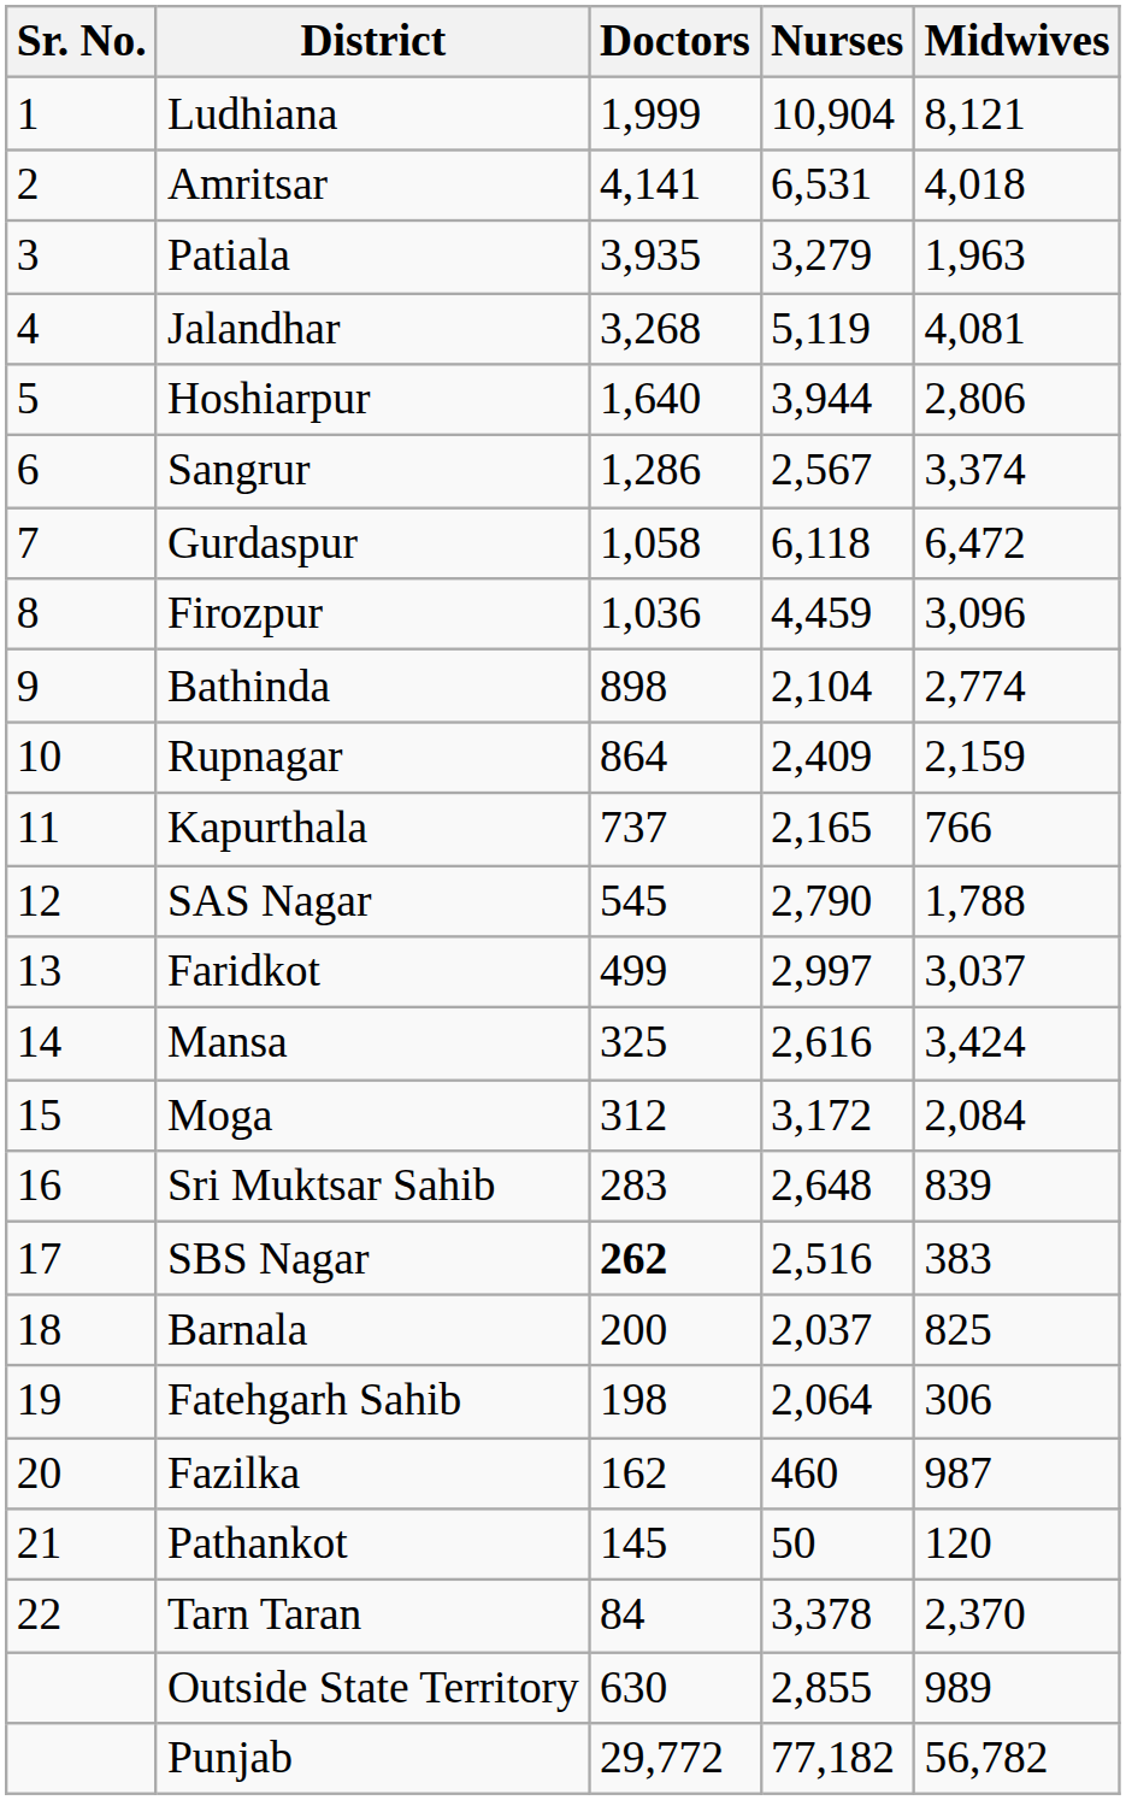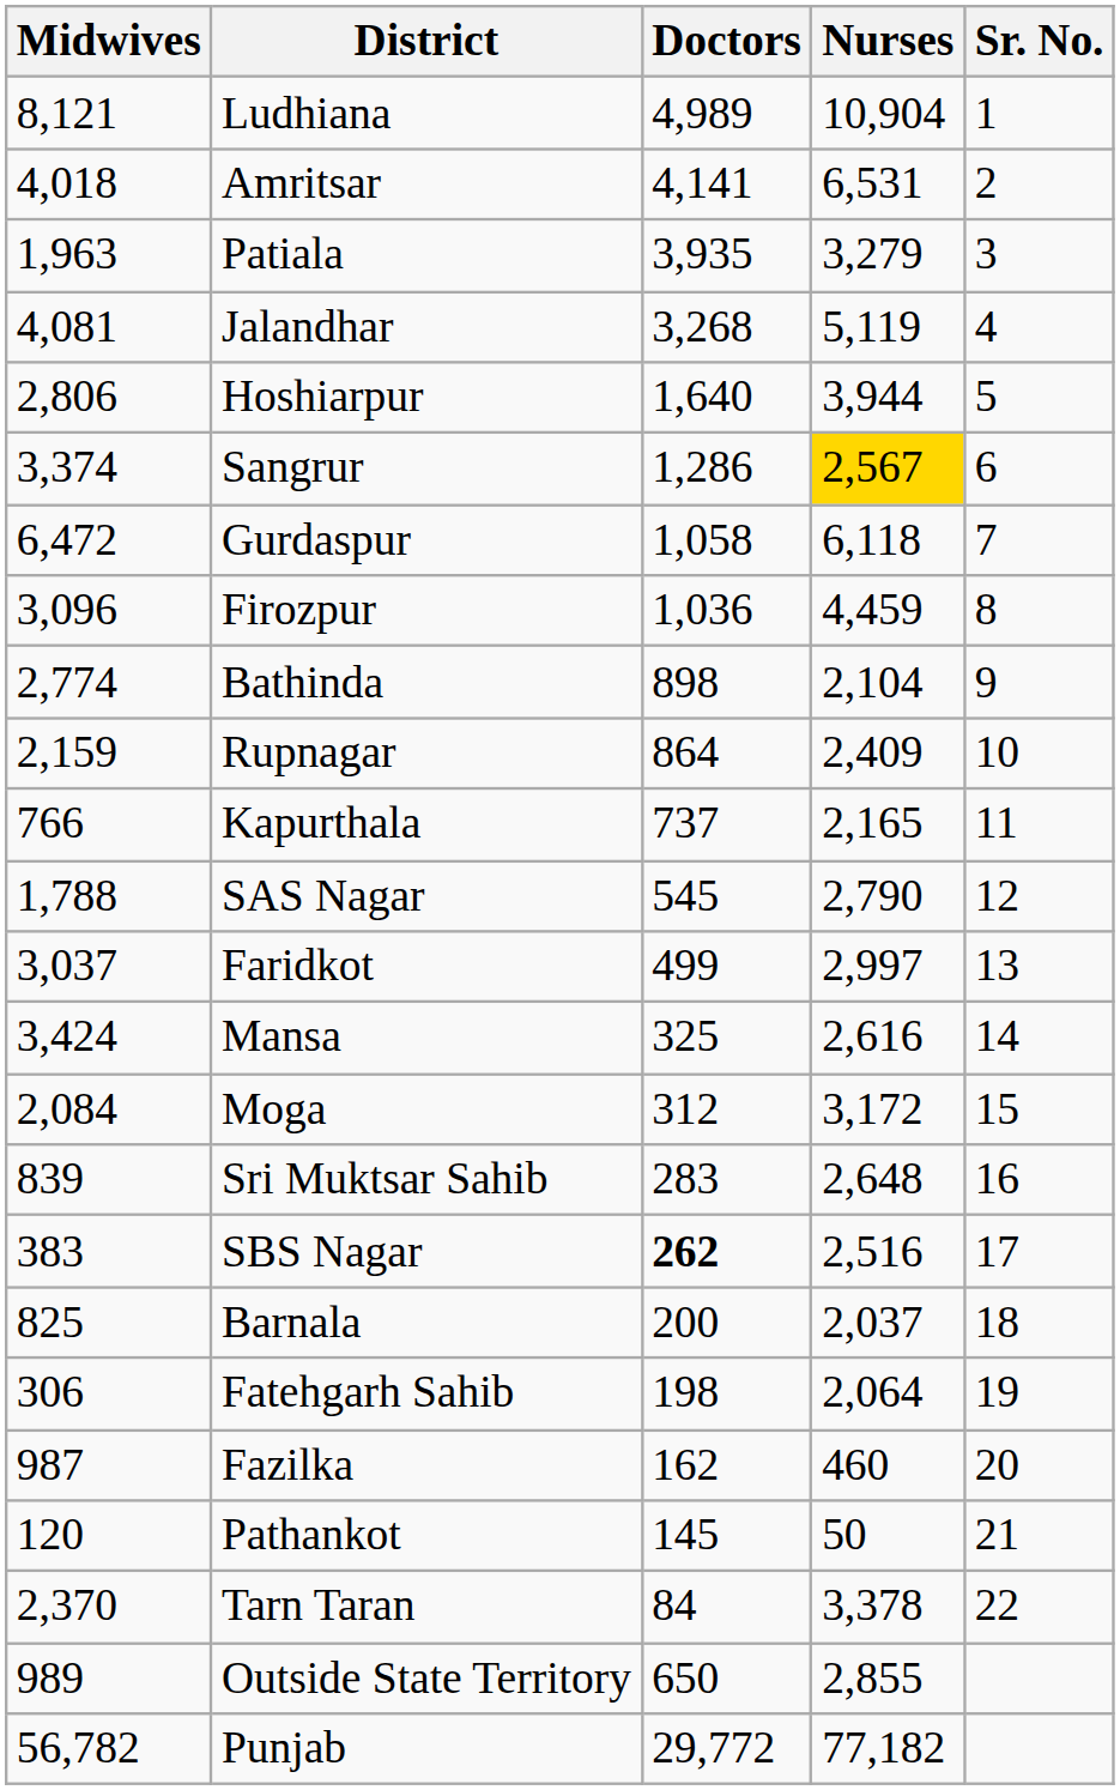columns swapped: Sr. No. <-> Midwives
Ludhiana | Doctors: 1,999 -> 4,989
Sangrur | Nurses: no background -> gold background
Outside State Territory | Doctors: 630 -> 650
